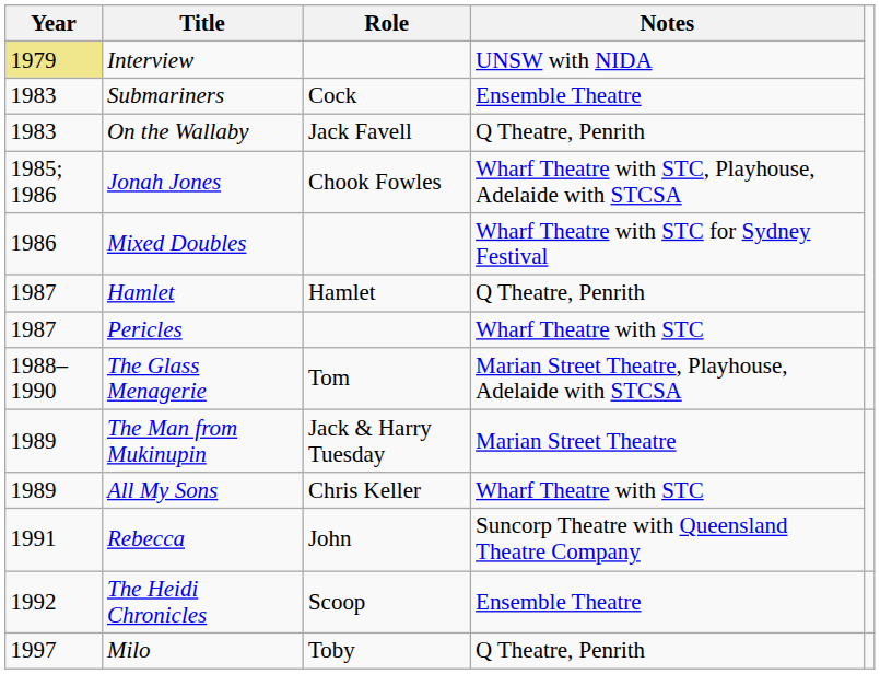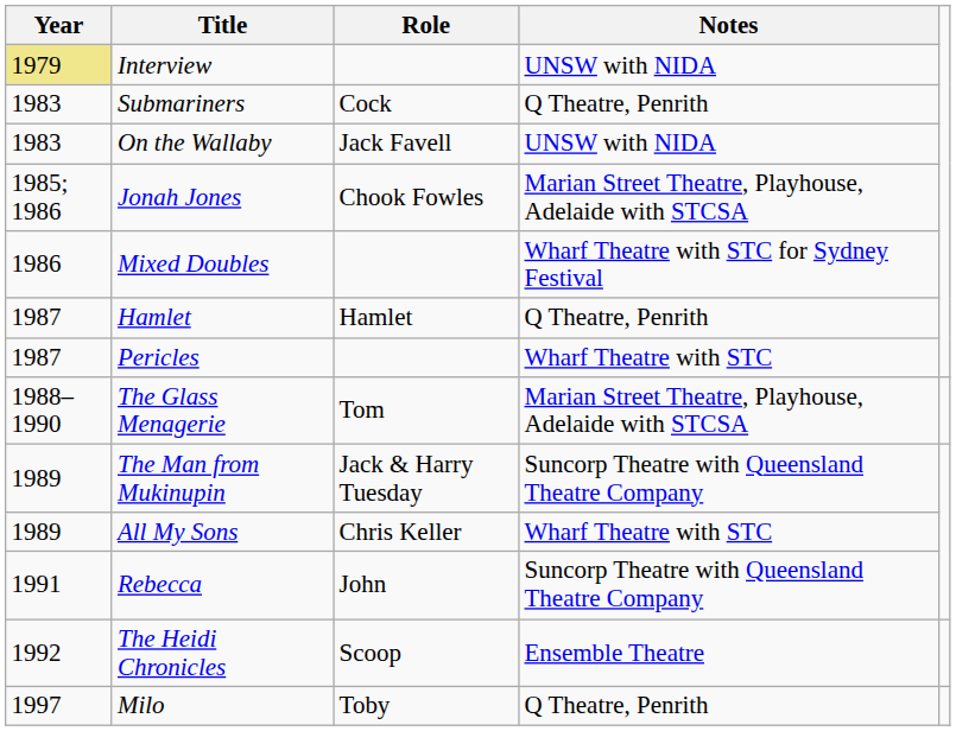Submariners | Notes: Ensemble Theatre -> Q Theatre, Penrith
On the Wallaby | Notes: Q Theatre, Penrith -> UNSW with NIDA
Jonah Jones | Notes: Wharf Theatre with STC, Playhouse, Adelaide with STCSA -> Marian Street Theatre, Playhouse, Adelaide with STCSA
The Man from Mukinupin | Notes: Marian Street Theatre -> Suncorp Theatre with Queensland Theatre Company
